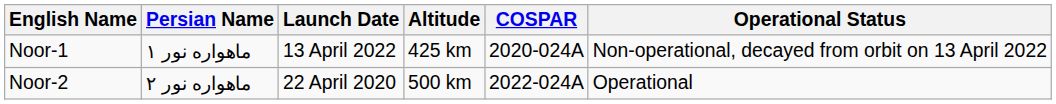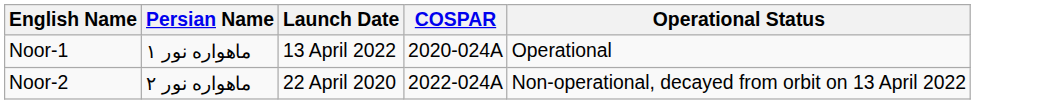- column: Altitude | 425 km | 500 km
Noor-1 | Operational Status: Non-operational, decayed from orbit on 13 April 2022 -> Operational
Noor-2 | Operational Status: Operational -> Non-operational, decayed from orbit on 13 April 2022
